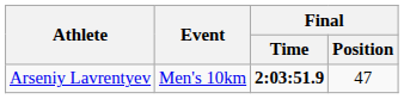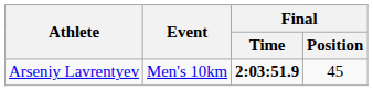Arseniy Lavrentyev | Final / Position: 47 -> 45
